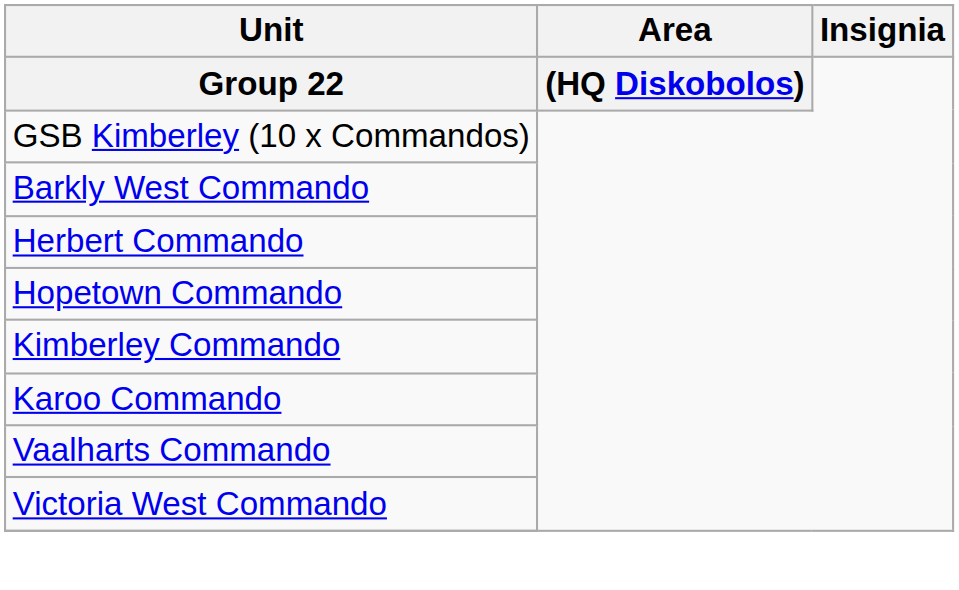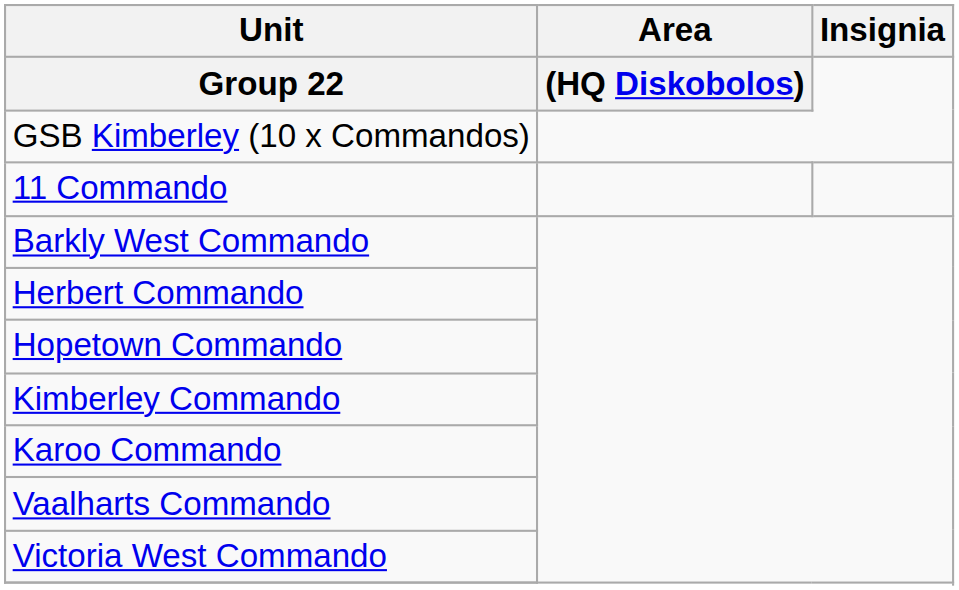+ row: 11 Commando
